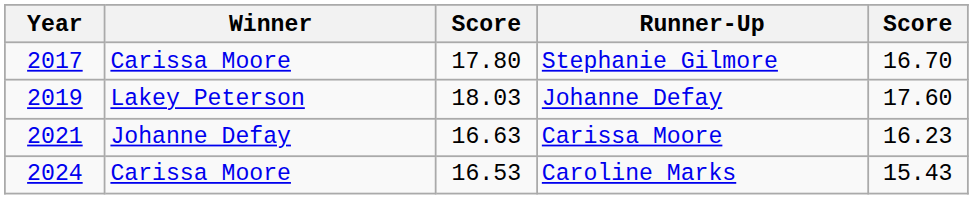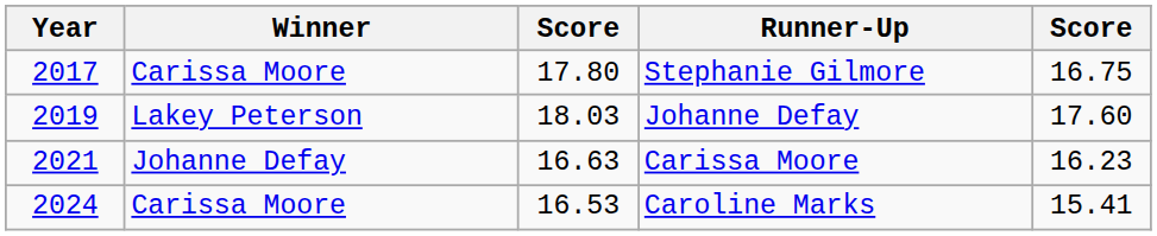Stephanie Gilmore | column 5: 16.70 -> 16.75
Caroline Marks | column 5: 15.43 -> 15.41
